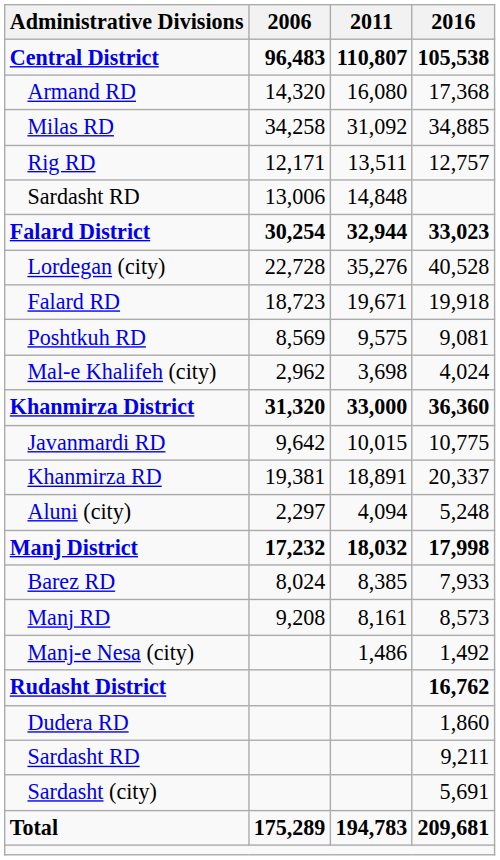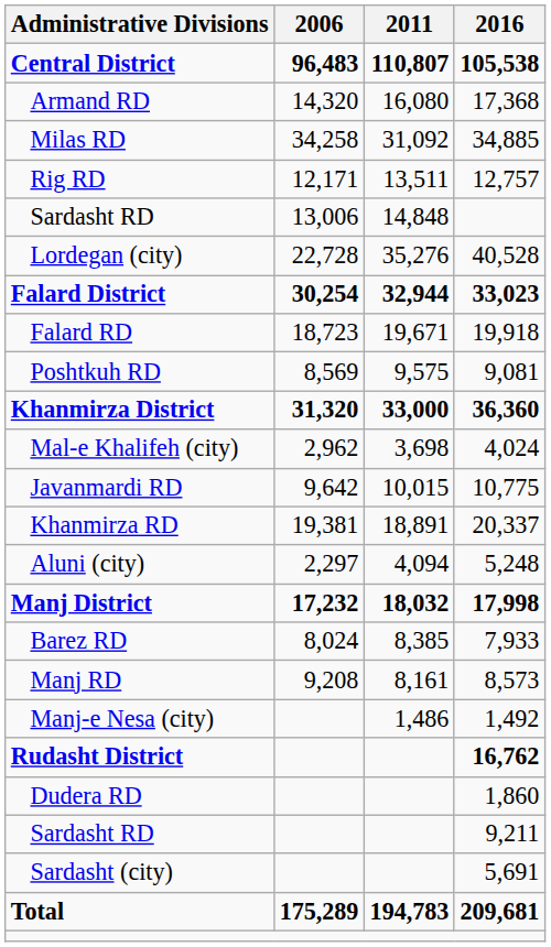rows swapped: Lordegan (city) <-> Falard District
rows swapped: Mal-e Khalifeh (city) <-> Khanmirza District
